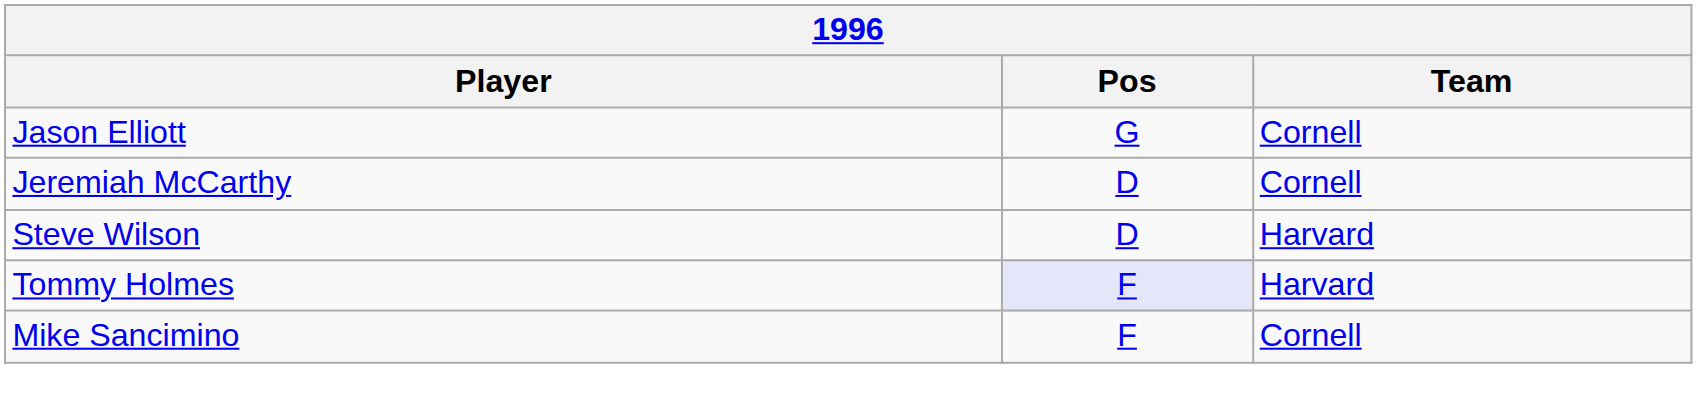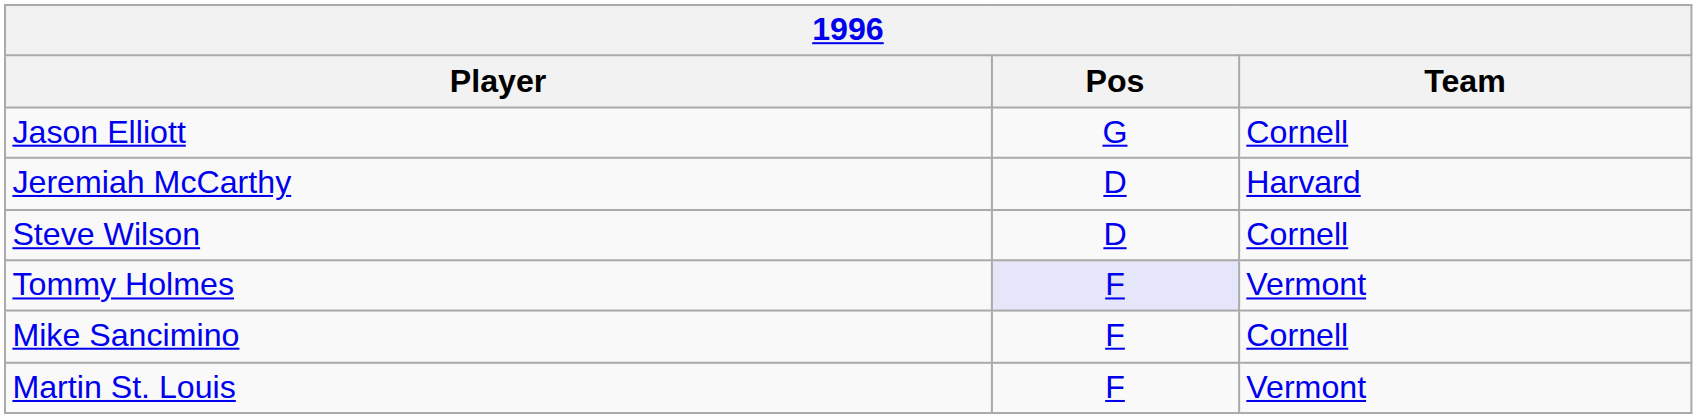Jeremiah McCarthy | Team: Cornell -> Harvard
Steve Wilson | Team: Harvard -> Cornell
Tommy Holmes | Team: Harvard -> Vermont
+ row: Martin St. Louis | F | Vermont
